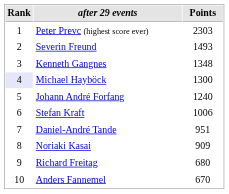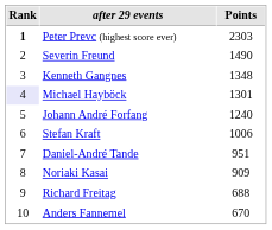Peter Prevc (highest score ever) | Rank: normal -> bold
Severin Freund | Points: 1493 -> 1490
Michael Hayböck | Points: 1300 -> 1301
Richard Freitag | Points: 680 -> 688
